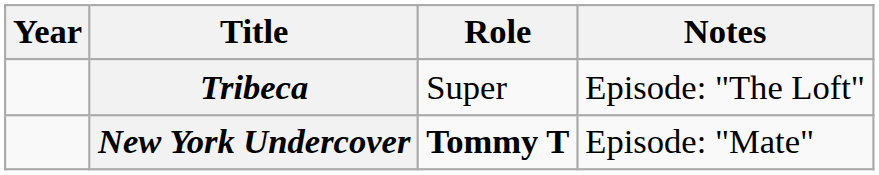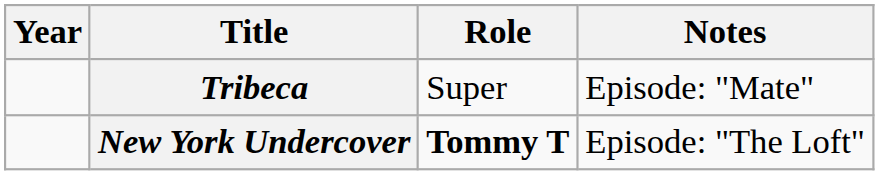Tribeca | Notes: Episode: "The Loft" -> Episode: "Mate"
New York Undercover | Notes: Episode: "Mate" -> Episode: "The Loft"
